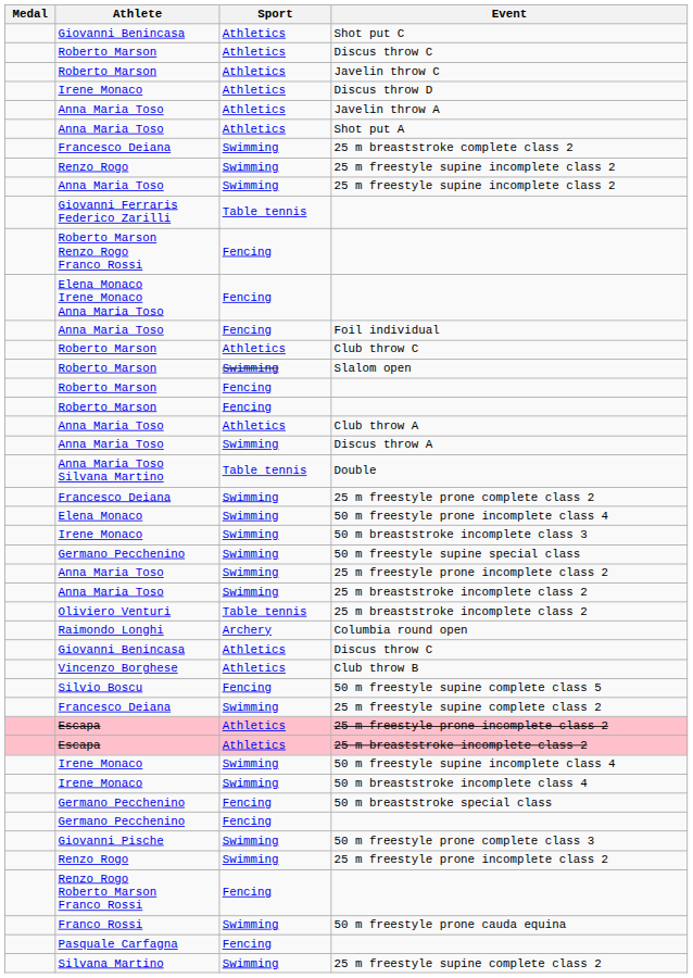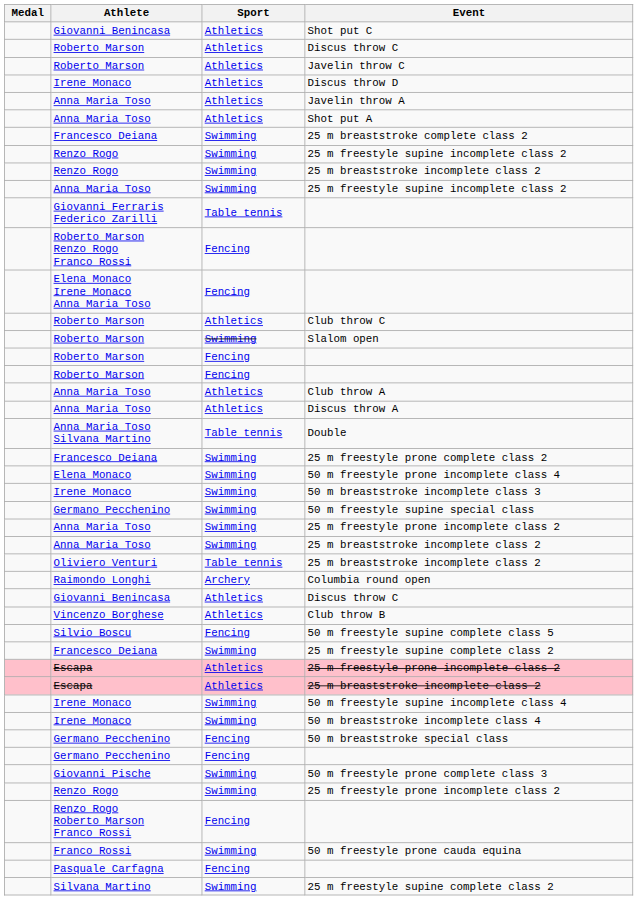+ row: Renzo Rogo | Swimming | 25 m breaststroke incomplete class 2
- row: Anna Maria Toso | Fencing | Foil individual
Discus throw A | Sport: Swimming -> Athletics
